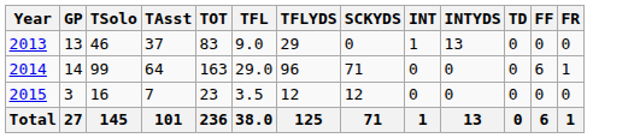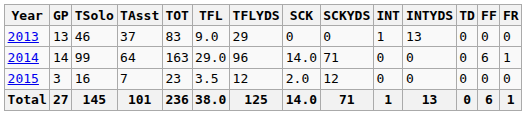+ column: SCK | 0 | 14.0 | 2.0 | 14.0
